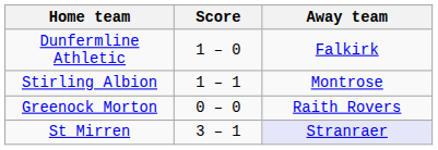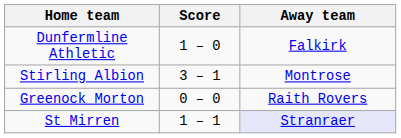Stirling Albion | Score: 1 – 1 -> 3 – 1
St Mirren | Score: 3 – 1 -> 1 – 1
